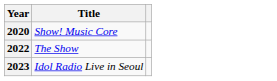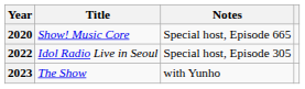+ column: Notes | Special host, Episode 665 | Special host, Episode 305 | with Yunho
2022 | Title: The Show -> Idol Radio Live in Seoul
2023 | Title: Idol Radio Live in Seoul -> The Show
